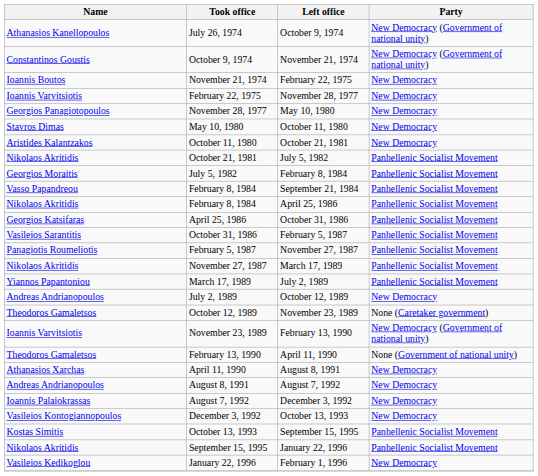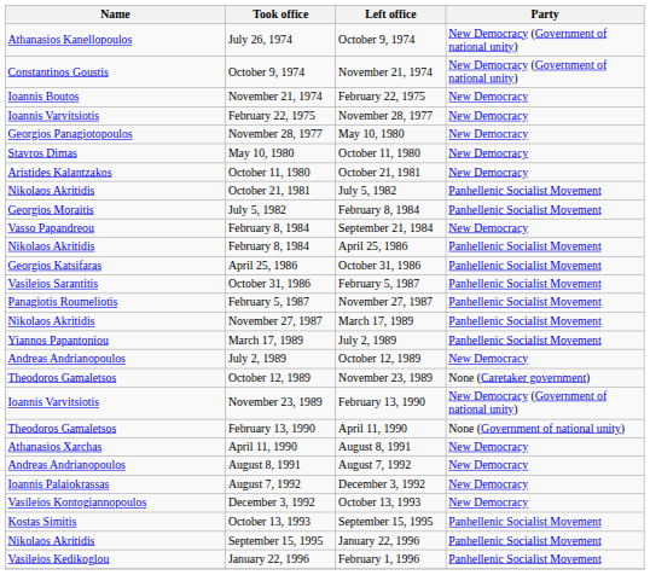September 21, 1984 | Party: Panhellenic Socialist Movement -> New Democracy
February 1, 1996 | Party: New Democracy -> Panhellenic Socialist Movement
